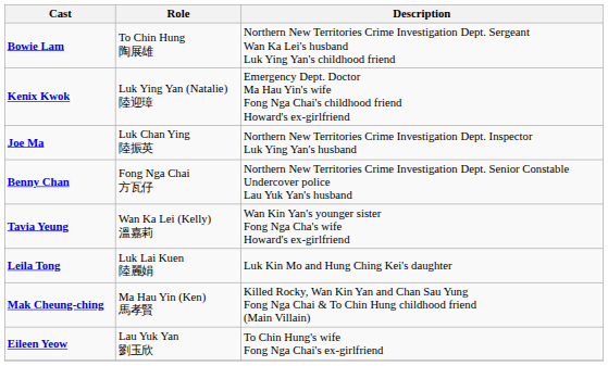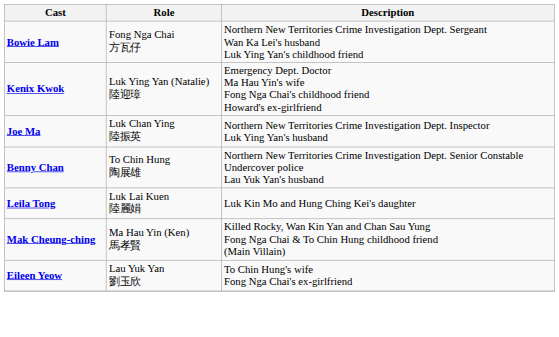Bowie Lam | Role: To Chin Hung 陶展雄 -> Fong Nga Chai 方瓦仔
Benny Chan | Role: Fong Nga Chai 方瓦仔 -> To Chin Hung 陶展雄
- row: Tavia Yeung | Wan Ka Lei (Kelly) 溫嘉莉 | Wan Kin Yan's younger sister Fong Nga Cha's wife Howard's ex-girlfriend
